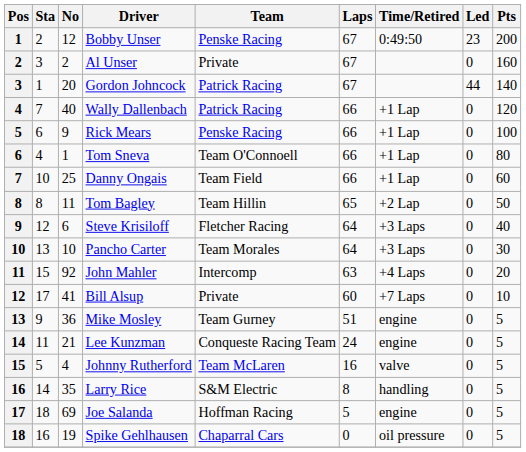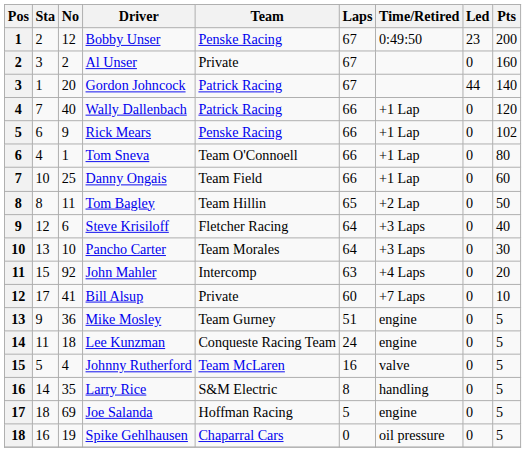Rick Mears | Pts: 100 -> 102
Lee Kunzman | No: 21 -> 18
